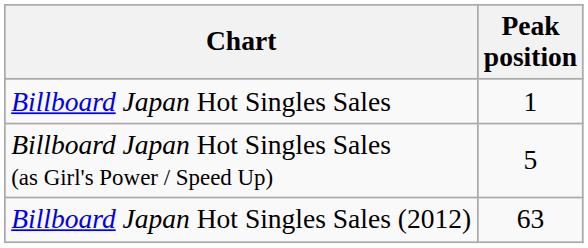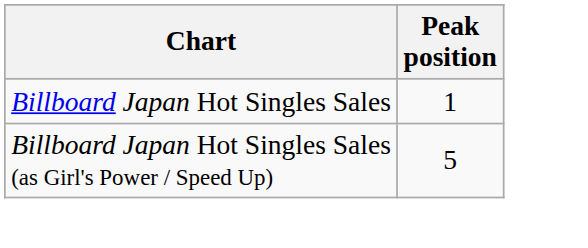- row: Billboard Japan Hot Singles Sales (2012) | 63
